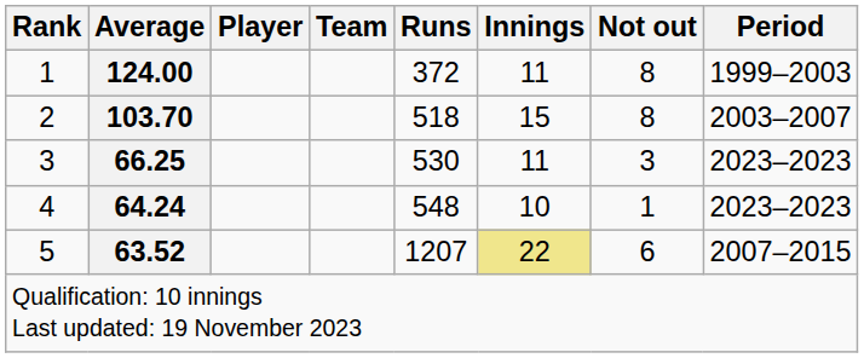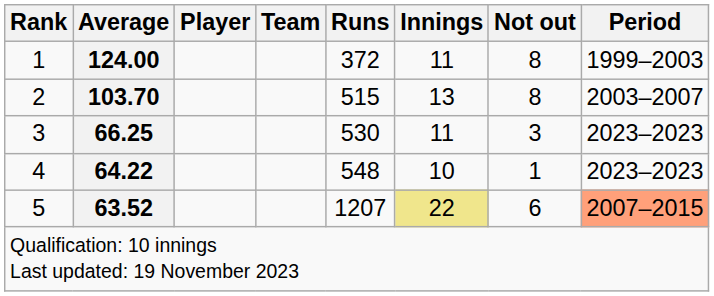2 | Runs: 518 -> 515
2 | Innings: 15 -> 13
4 | Average: 64.24 -> 64.22
5 | Period: no background -> lightsalmon background
